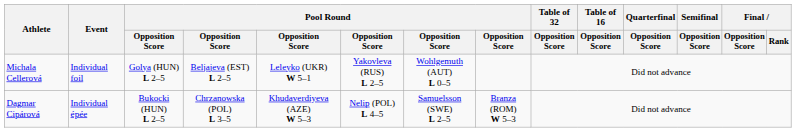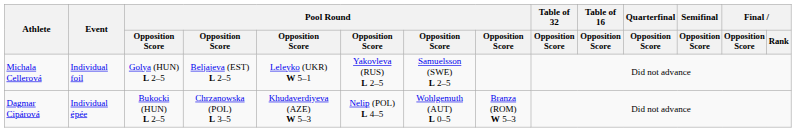Michala Cellerová | column 7: Wohlgemuth (AUT) L 0–5 -> Samuelsson (SWE) L 2–5
Dagmar Cipárová | column 7: Samuelsson (SWE) L 2–5 -> Wohlgemuth (AUT) L 0–5
